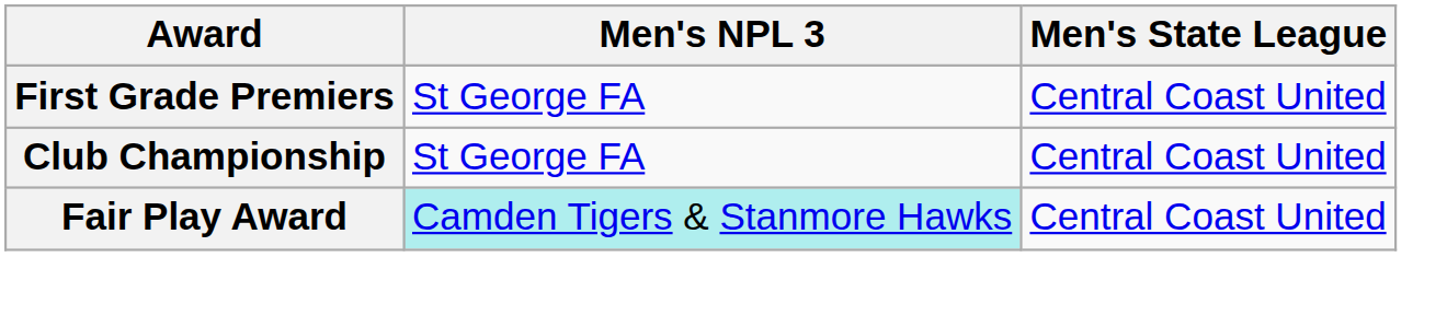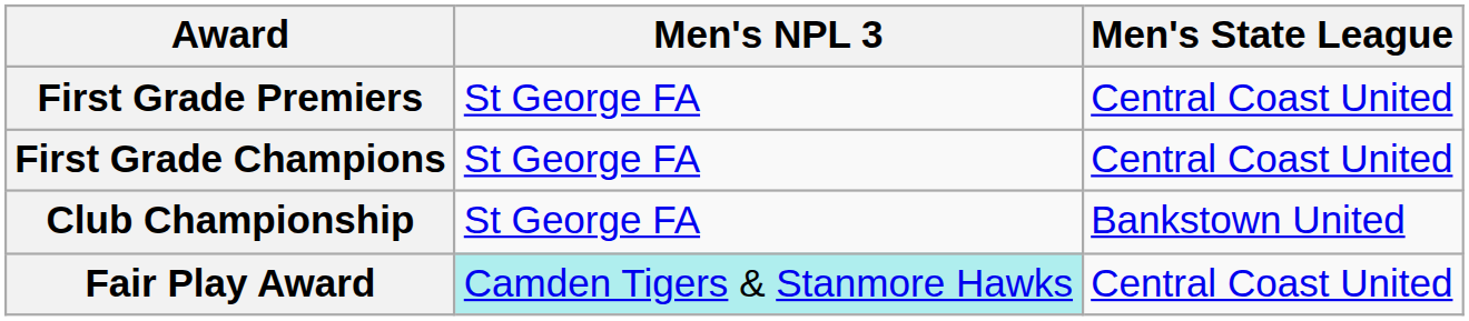+ row: First Grade Champions | St George FA | Central Coast United
Club Championship | Men's State League: Central Coast United -> Bankstown United
